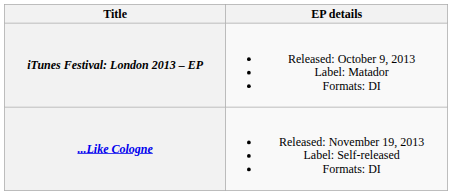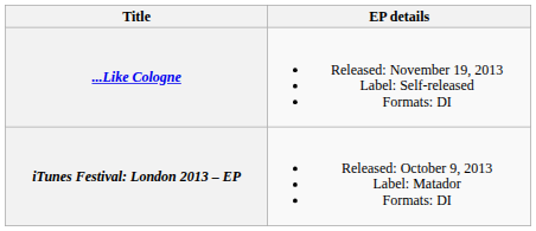rows swapped: iTunes Festival: London 2013 – EP <-> ...Like Cologne
